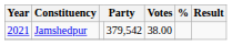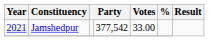Jamshedpur | column 4: 379,542 -> 377,542
Jamshedpur | Votes: 38.00 -> 33.00
